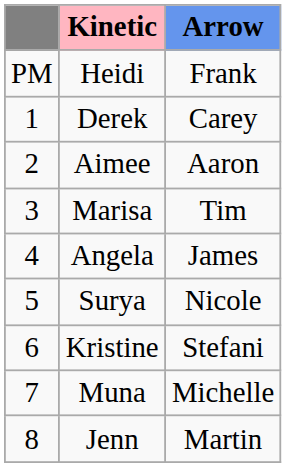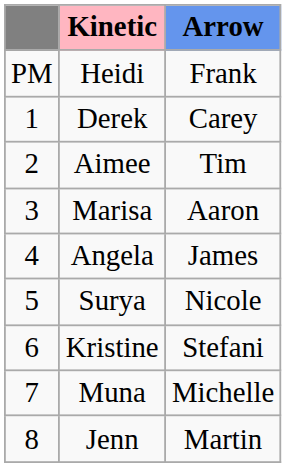Aimee | Arrow: Aaron -> Tim
Marisa | Arrow: Tim -> Aaron
